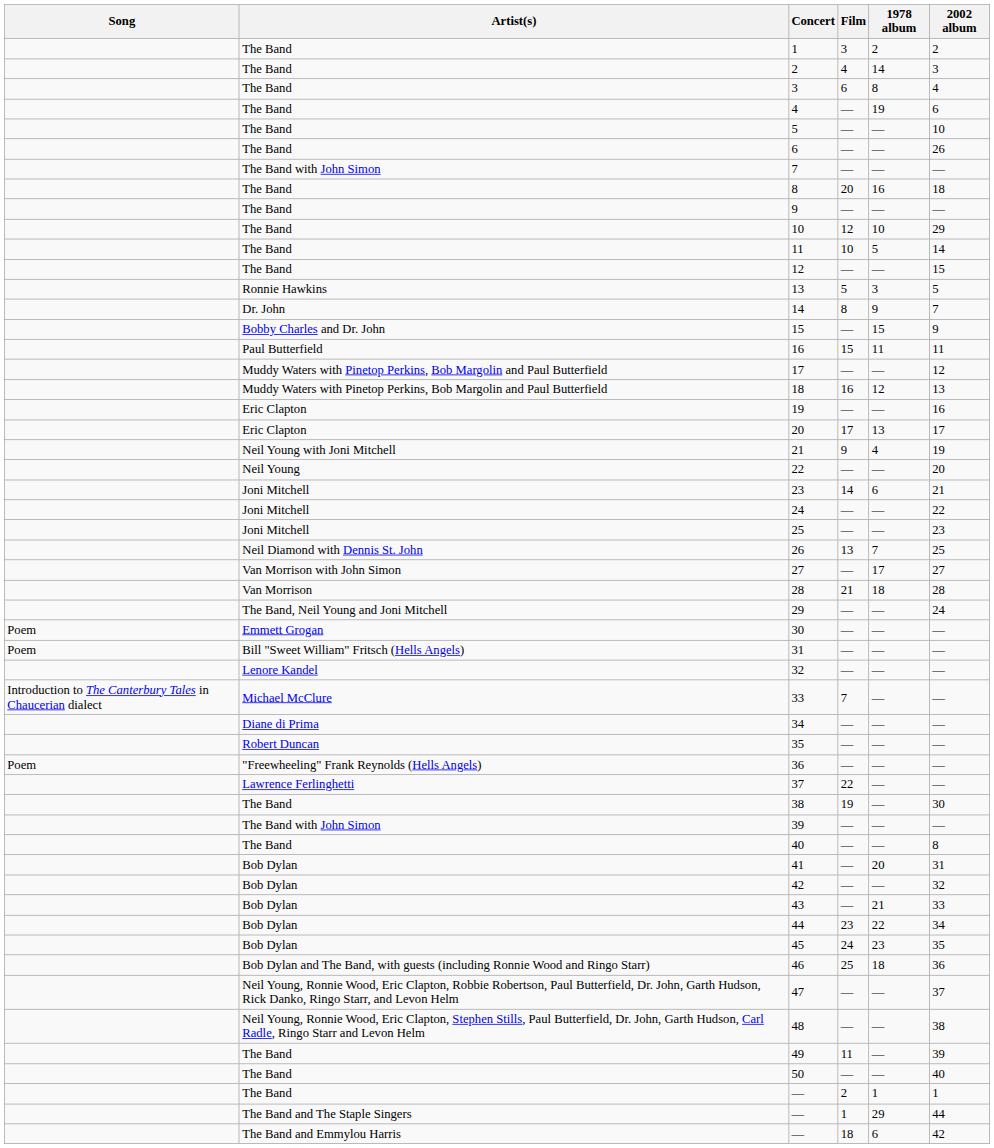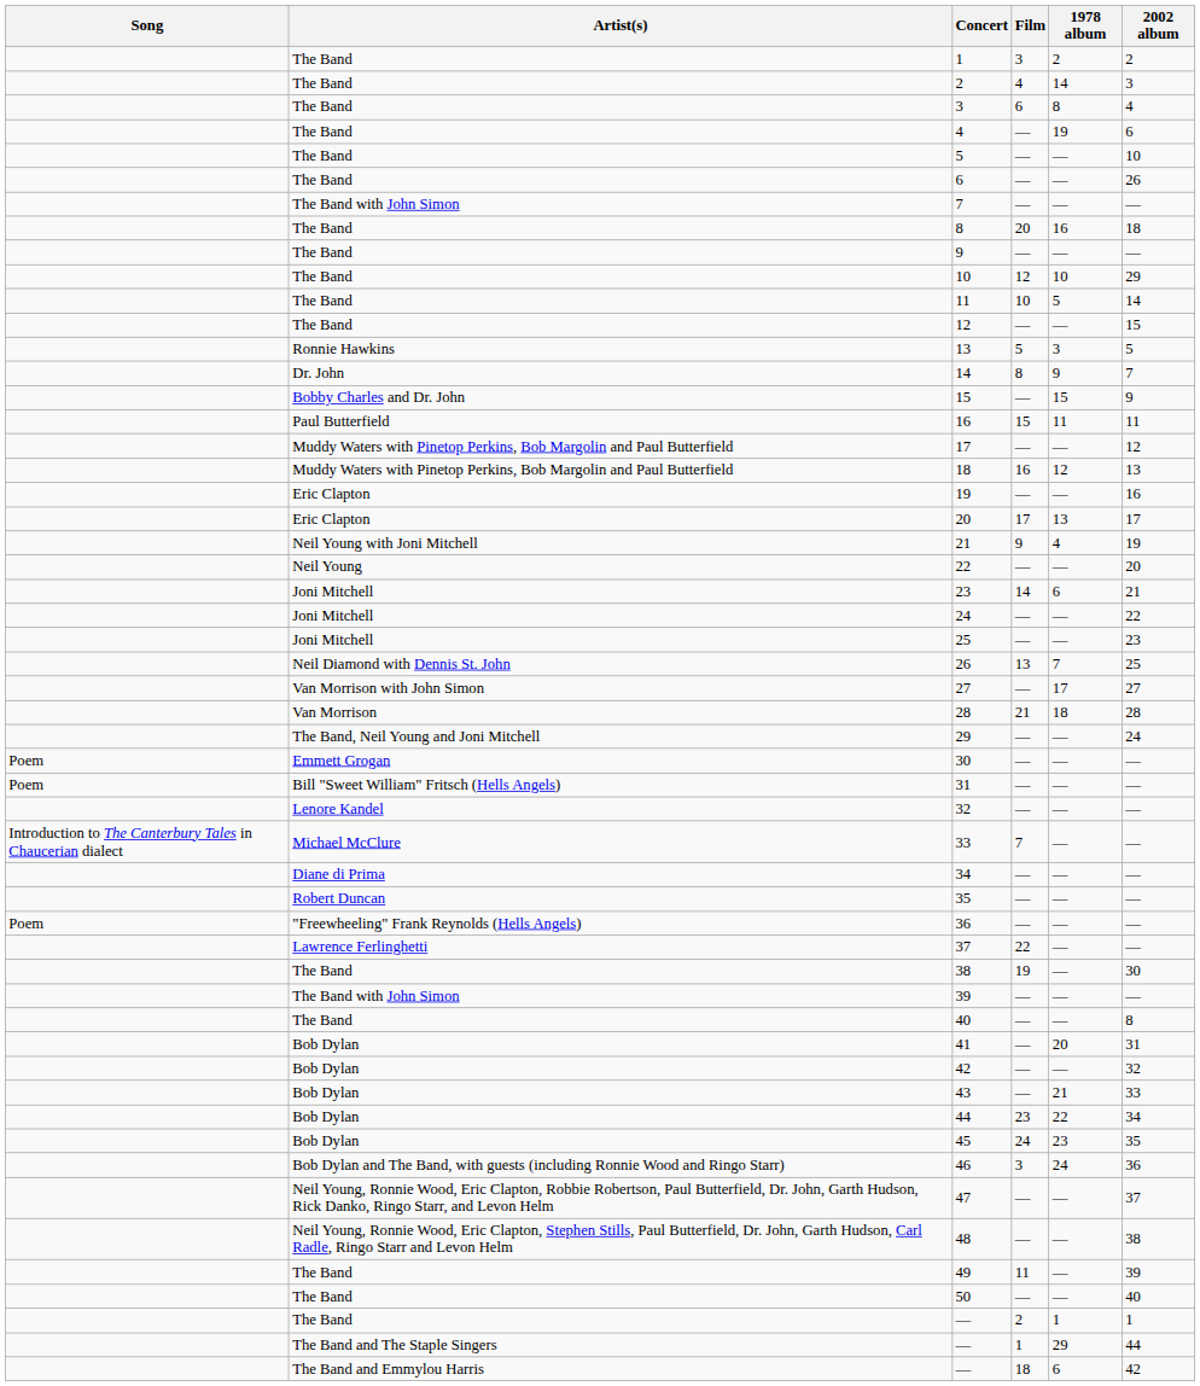46 | Film: 25 -> 3
46 | 1978 album: 18 -> 24
